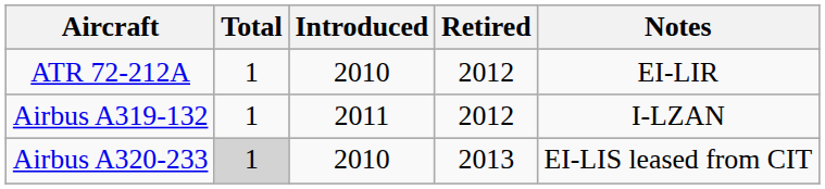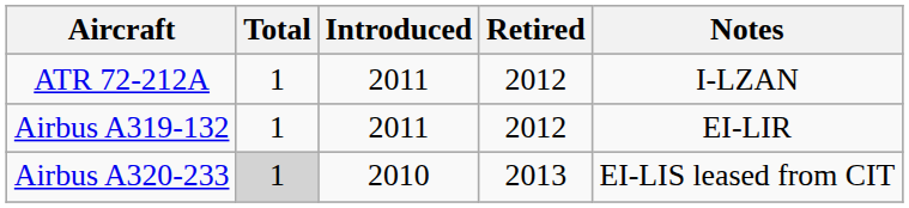ATR 72-212A | Introduced: 2010 -> 2011
ATR 72-212A | Notes: EI-LIR -> I-LZAN
Airbus A319-132 | Notes: I-LZAN -> EI-LIR
